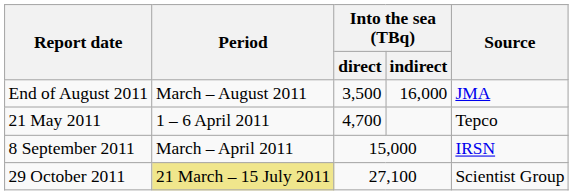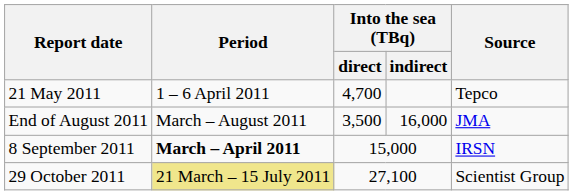rows swapped: 21 May 2011 <-> End of August 2011
8 September 2011 | Period: normal -> bold
